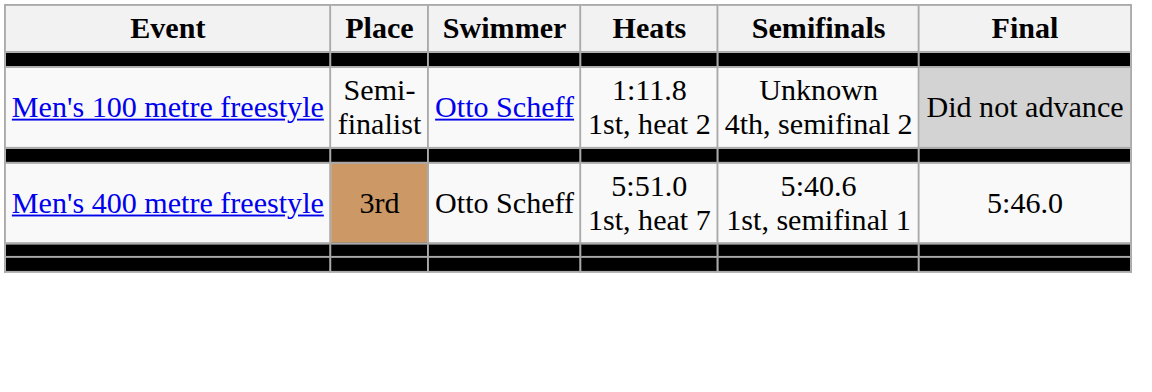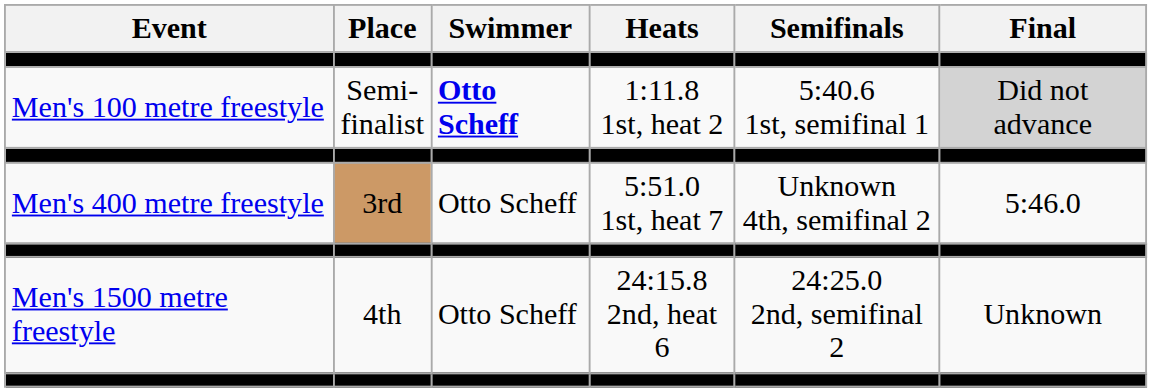Men's 100 metre freestyle | Swimmer: normal -> bold
Men's 100 metre freestyle | Semifinals: Unknown 4th, semifinal 2 -> 5:40.6 1st, semifinal 1
Men's 400 metre freestyle | Semifinals: 5:40.6 1st, semifinal 1 -> Unknown 4th, semifinal 2
+ row: Men's 1500 metre freestyle | 4th | Otto Scheff | 24:15.8 2nd, heat 6 | 24:25.0 2nd, semifinal 2 | Unknown
